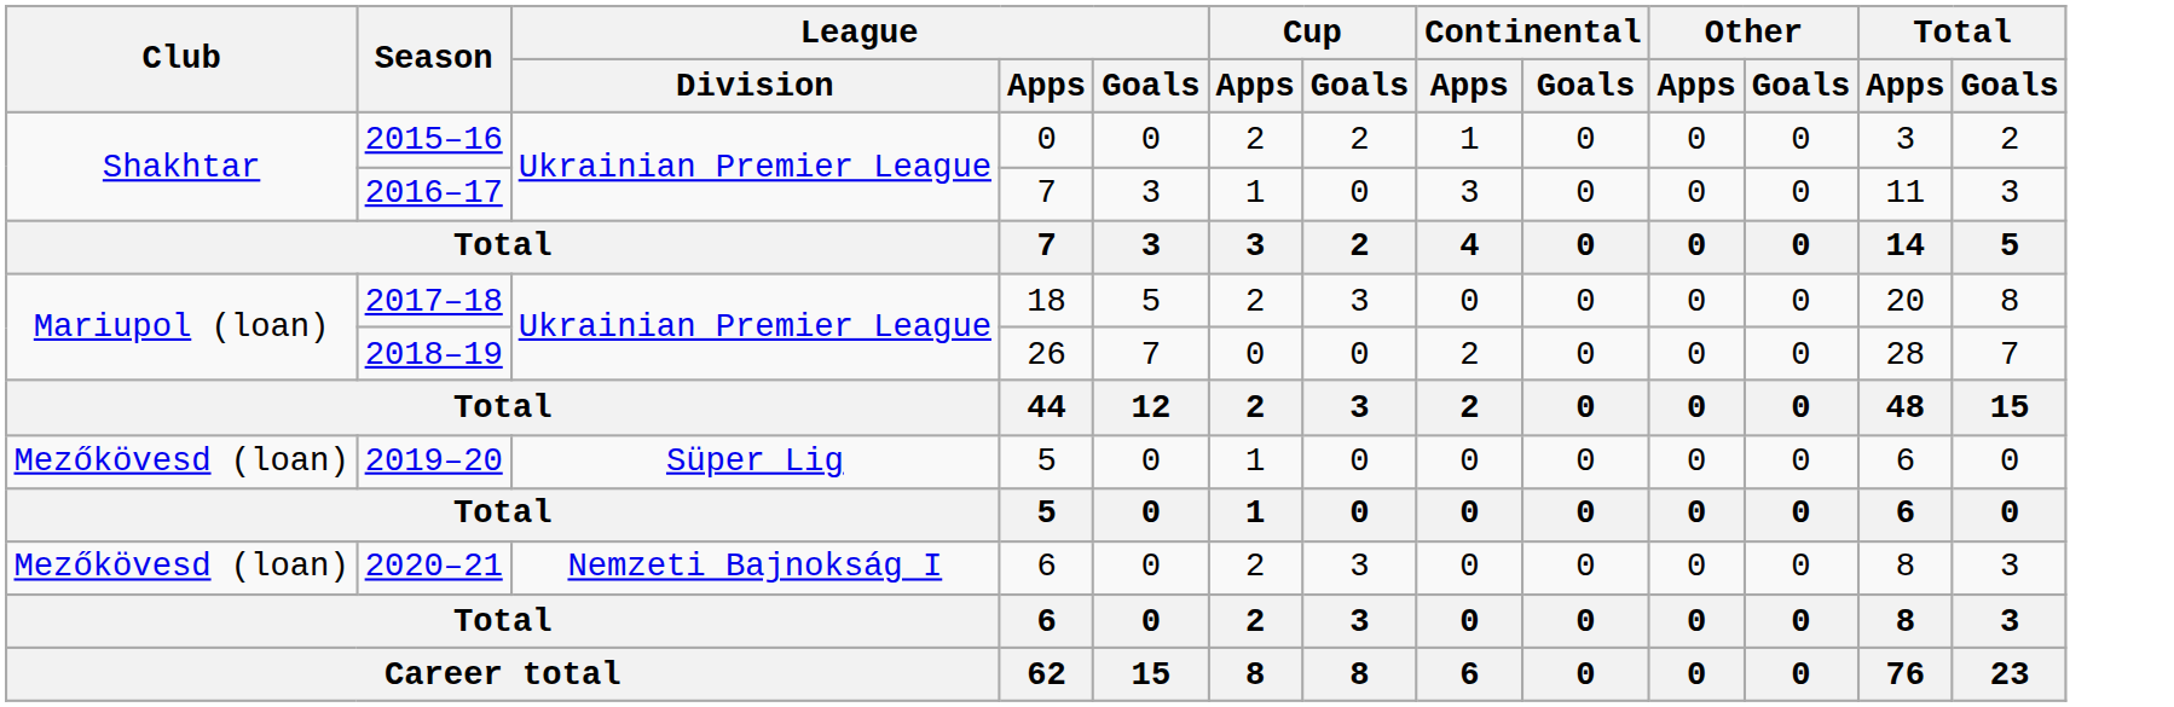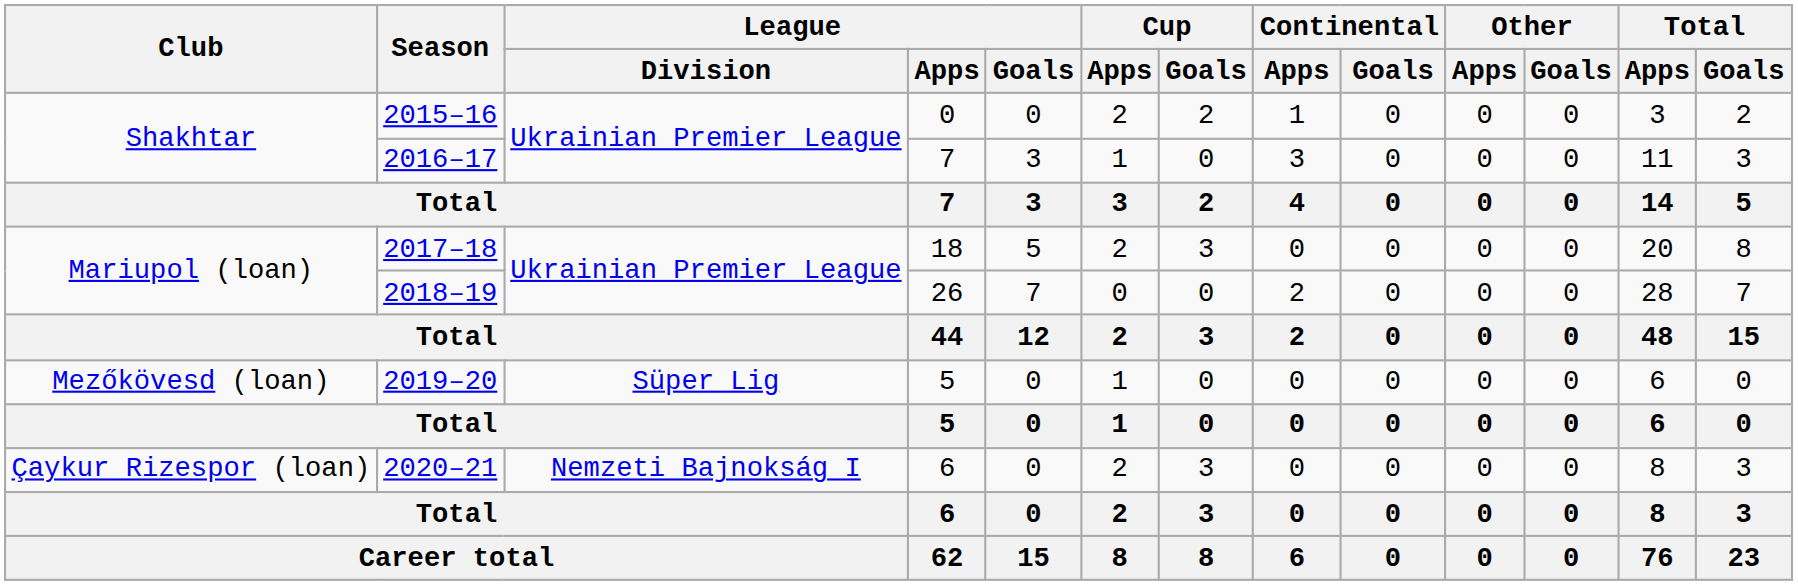2020–21 | Club: Mezőkövesd (loan) -> Çaykur Rizespor (loan)
